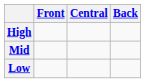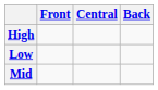rows swapped: Mid <-> Low
